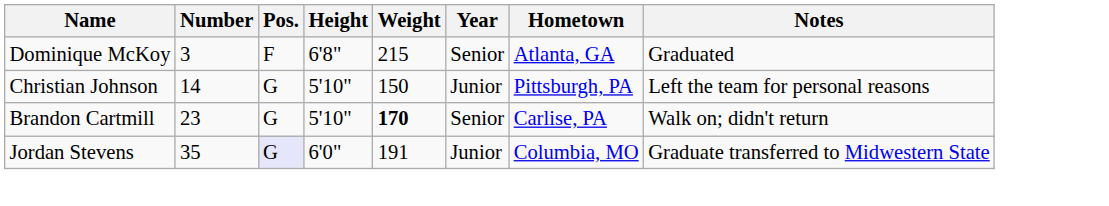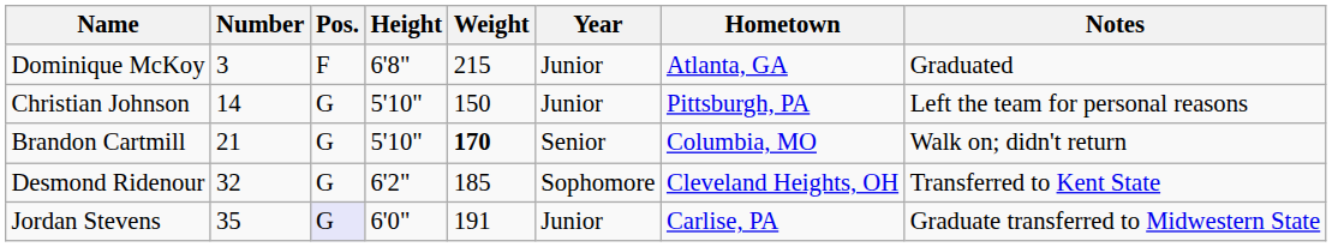Dominique McKoy | Year: Senior -> Junior
Brandon Cartmill | Number: 23 -> 21
Brandon Cartmill | Hometown: Carlise, PA -> Columbia, MO
+ row: Desmond Ridenour | 32 | G | 6'2" | 185 | Sophomore | Cleveland Heights, OH | Transferred to Kent State
Jordan Stevens | Hometown: Columbia, MO -> Carlise, PA
